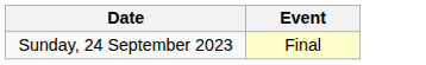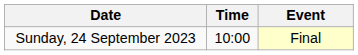+ column: Time | 10:00
